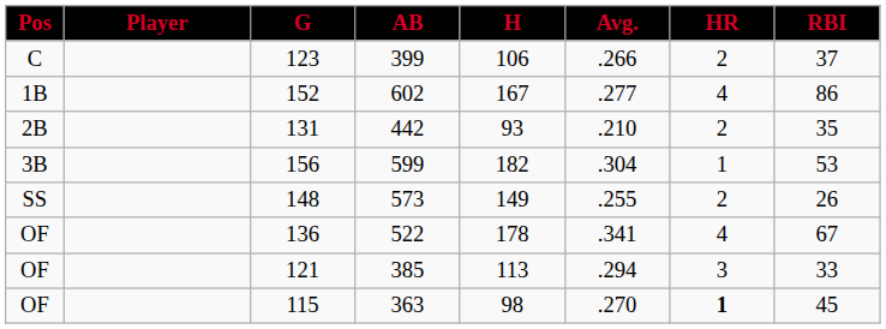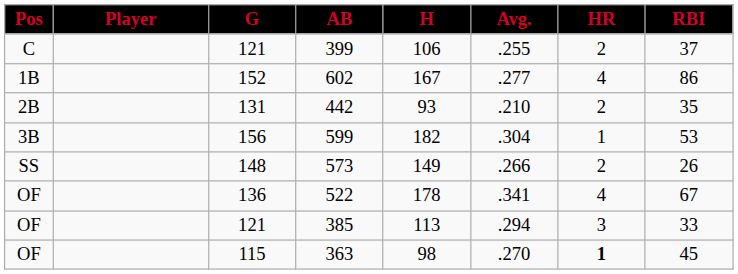399 | G: 123 -> 121
399 | Avg.: .266 -> .255
573 | Avg.: .255 -> .266
